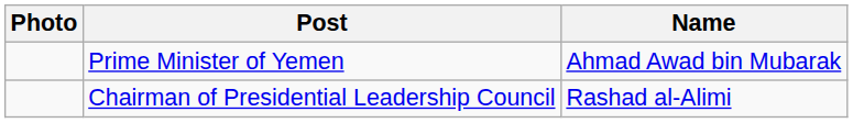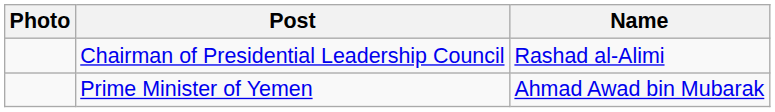rows swapped: Chairman of Presidential Leadership Council <-> Prime Minister of Yemen
